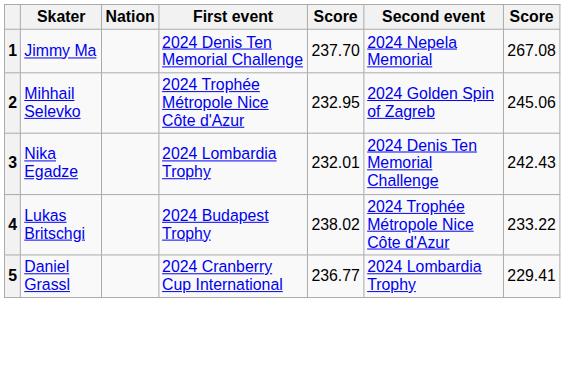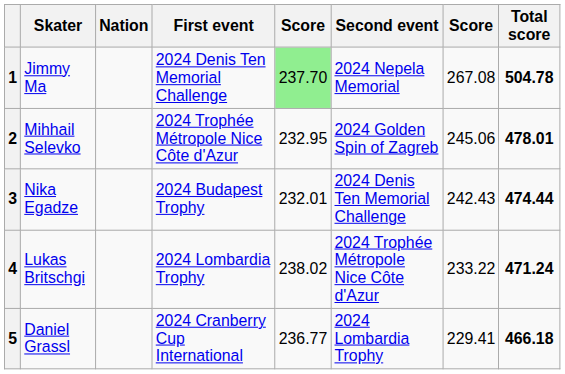+ column: Total score | 504.78 | 478.01 | 474.44 | 471.24 | 466.18
1 | column 5: no background -> lightgreen background
3 | First event: 2024 Lombardia Trophy -> 2024 Budapest Trophy
4 | First event: 2024 Budapest Trophy -> 2024 Lombardia Trophy
